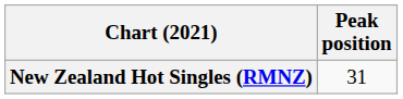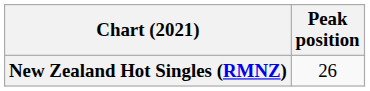New Zealand Hot Singles (RMNZ) | Peak position: 31 -> 26
